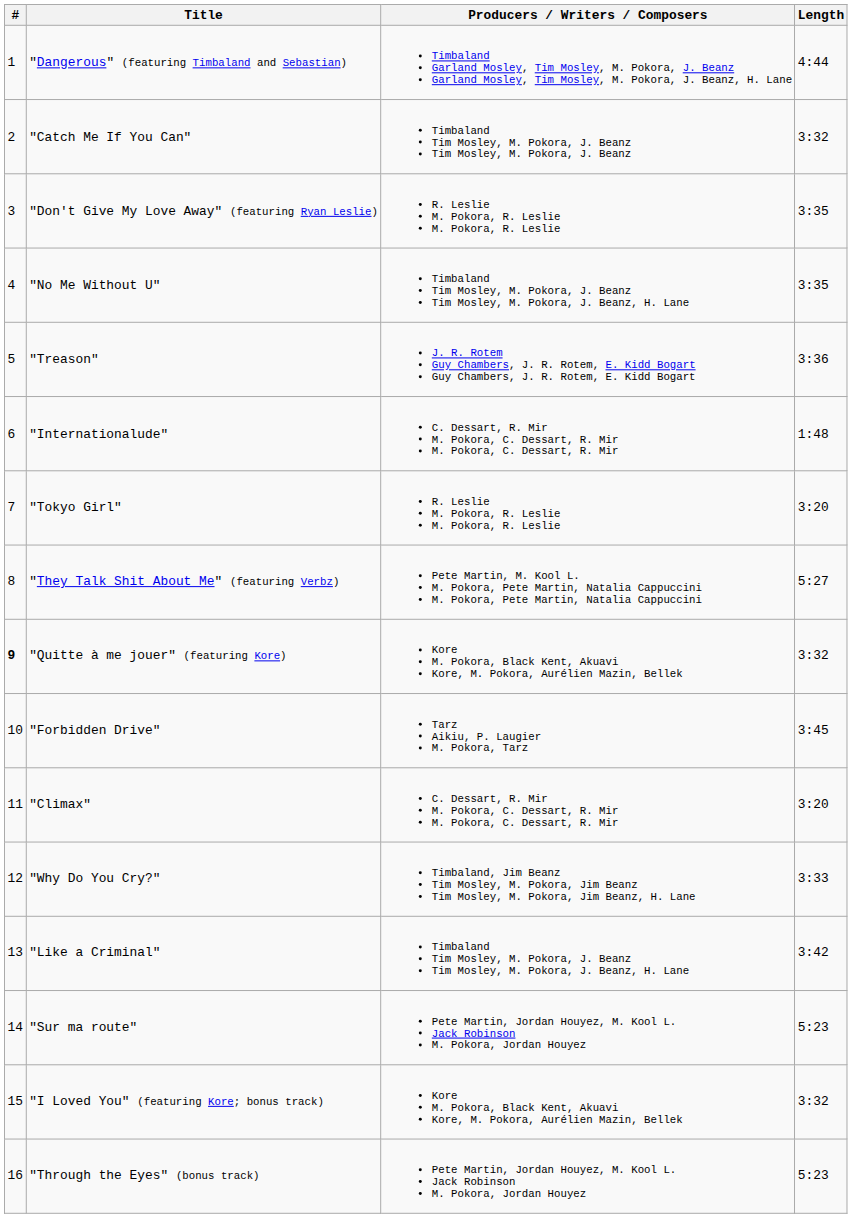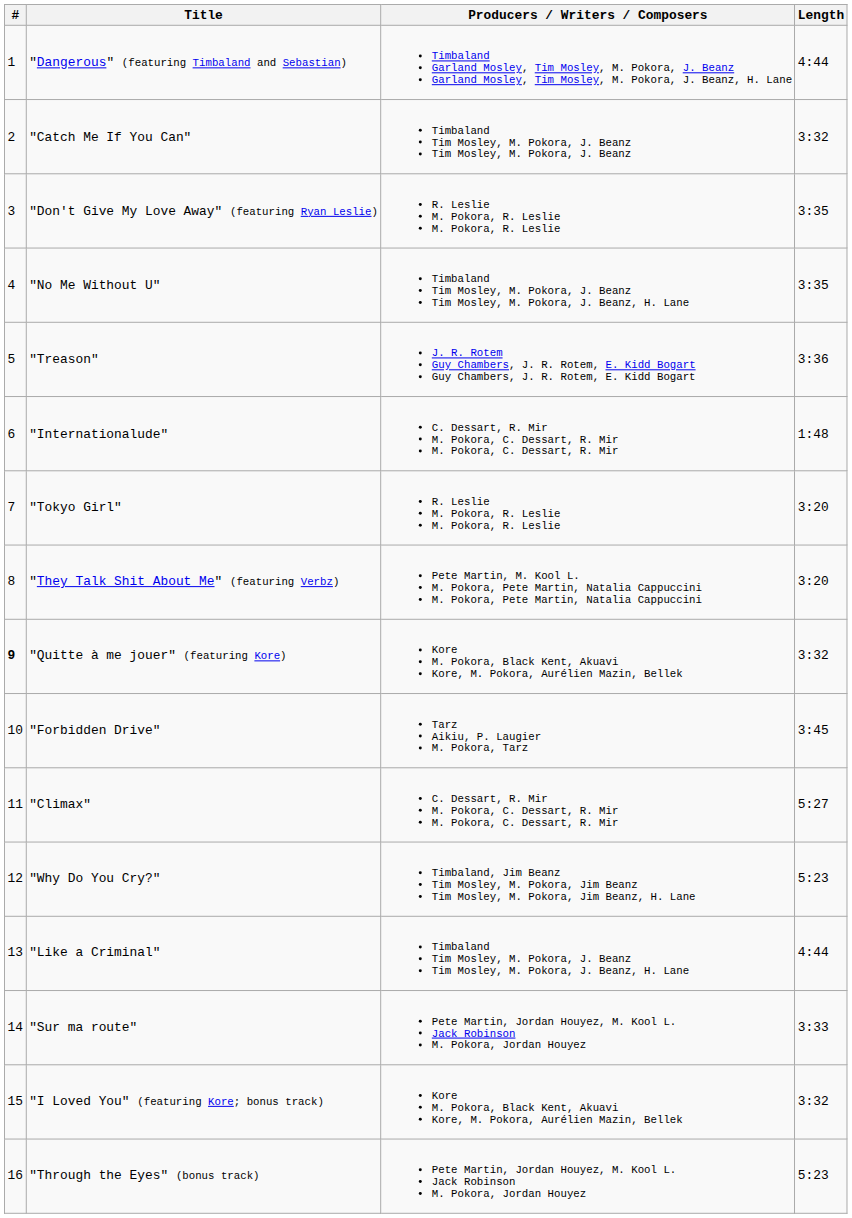"They Talk Shit About Me" (featuring Verbz) | Length: 5:27 -> 3:20
"Climax" | Length: 3:20 -> 5:27
"Why Do You Cry?" | Length: 3:33 -> 5:23
"Like a Criminal" | Length: 3:42 -> 4:44
"Sur ma route" | Length: 5:23 -> 3:33
